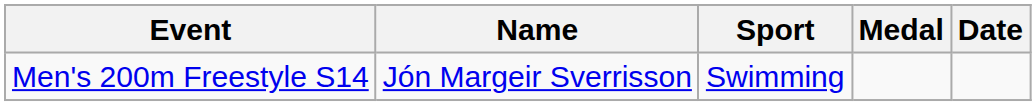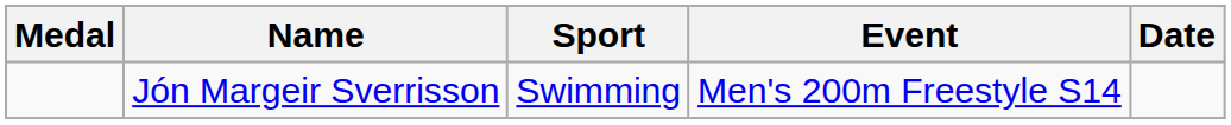columns swapped: Medal <-> Event
